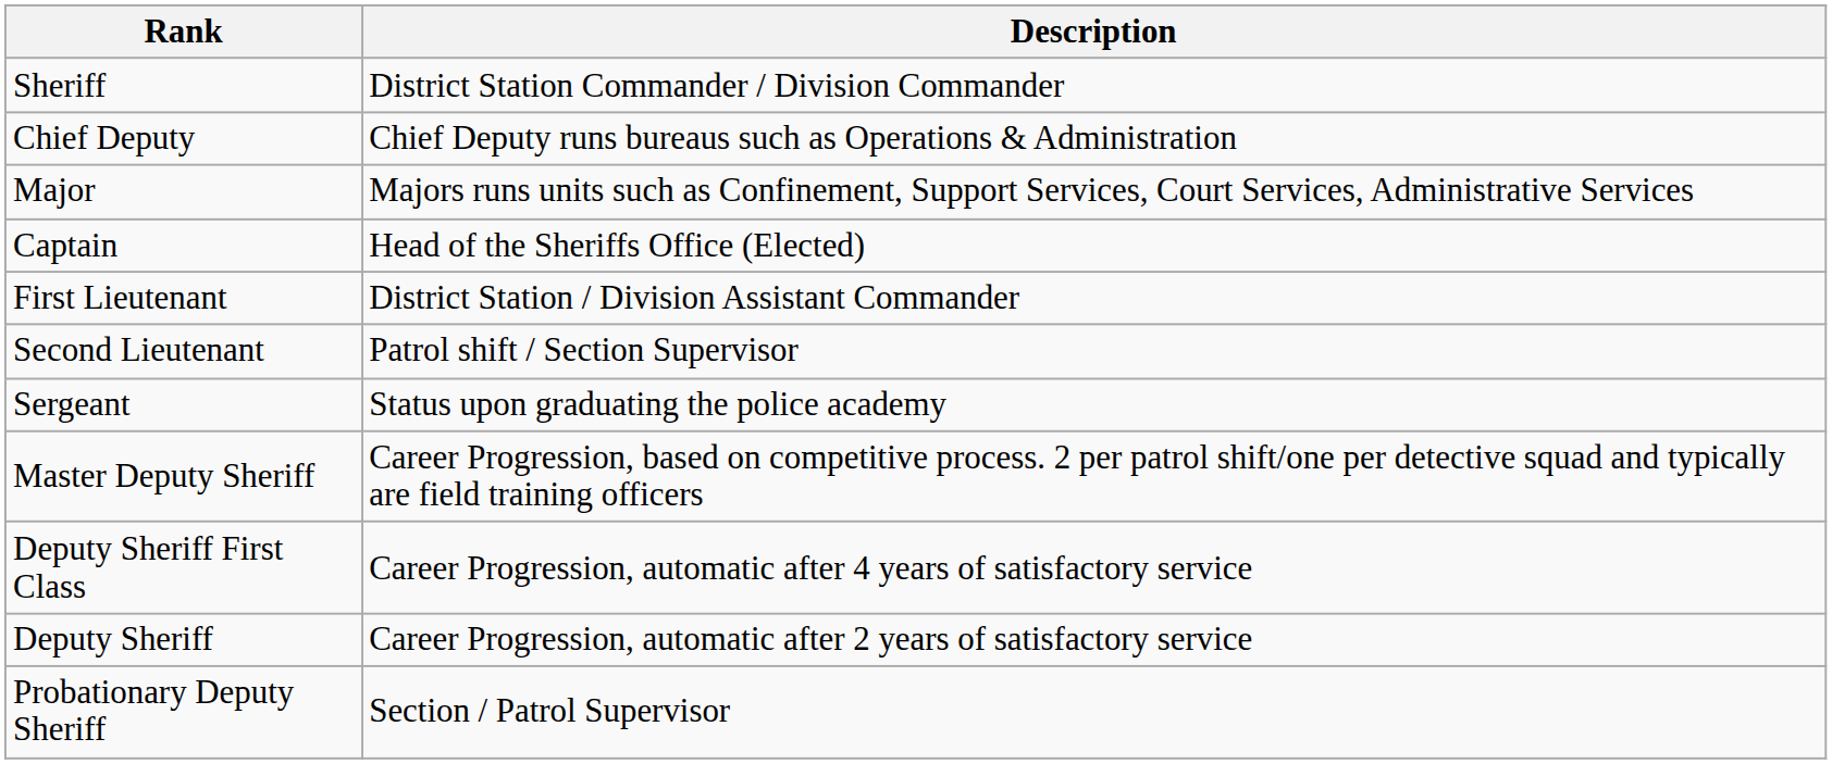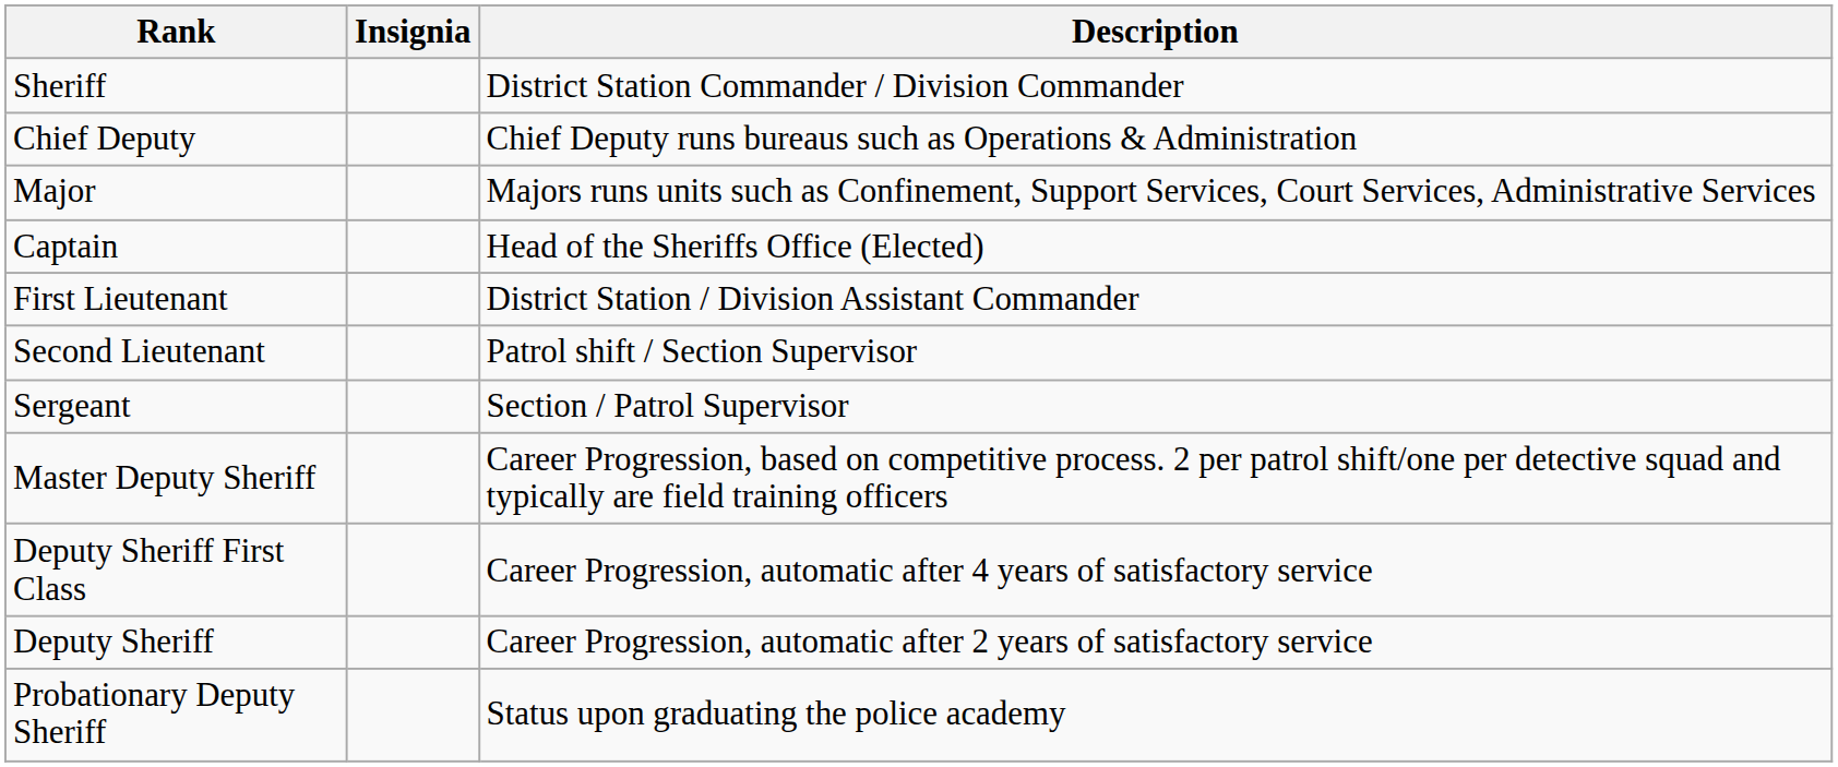+ column: Insignia
Sergeant | Description: Status upon graduating the police academy -> Section / Patrol Supervisor
Probationary Deputy Sheriff | Description: Section / Patrol Supervisor -> Status upon graduating the police academy
